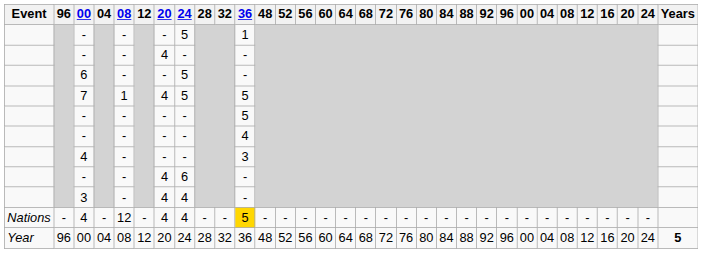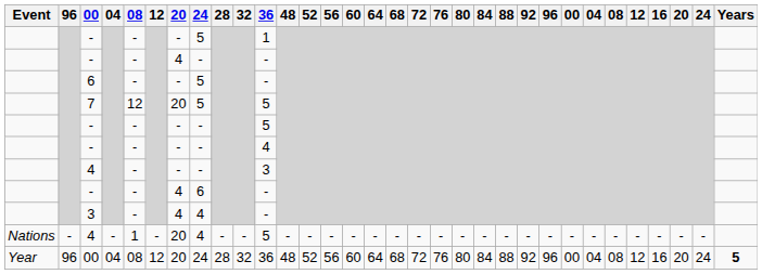7 | column 5: 1 -> 12
7 | column 7: 4 -> 20
Nations / 4 | column 5: 12 -> 1
Nations / 4 | column 7: 4 -> 20
Nations / 4 | 36: gold background -> no background
